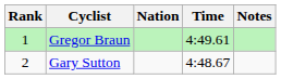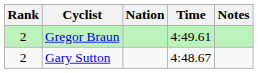Gregor Braun | Rank: 1 -> 2
